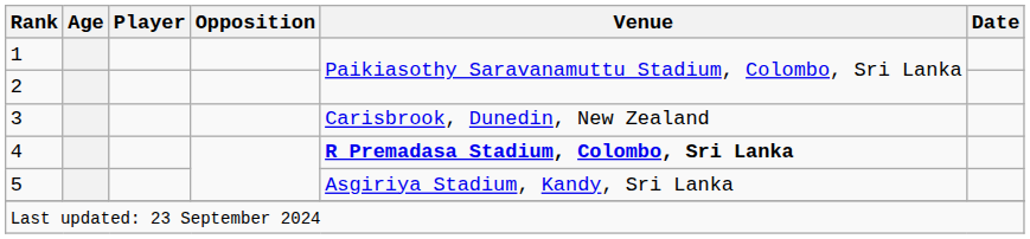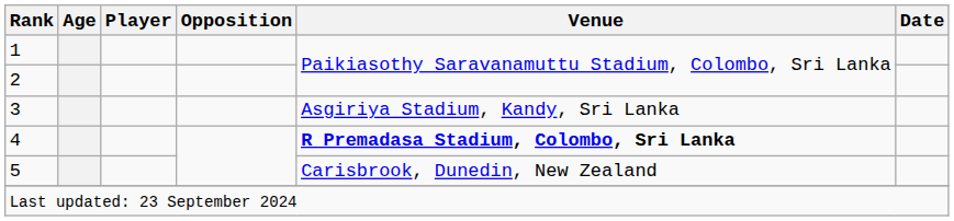3 | Venue: Carisbrook, Dunedin, New Zealand -> Asgiriya Stadium, Kandy, Sri Lanka
5 | Venue: Asgiriya Stadium, Kandy, Sri Lanka -> Carisbrook, Dunedin, New Zealand
